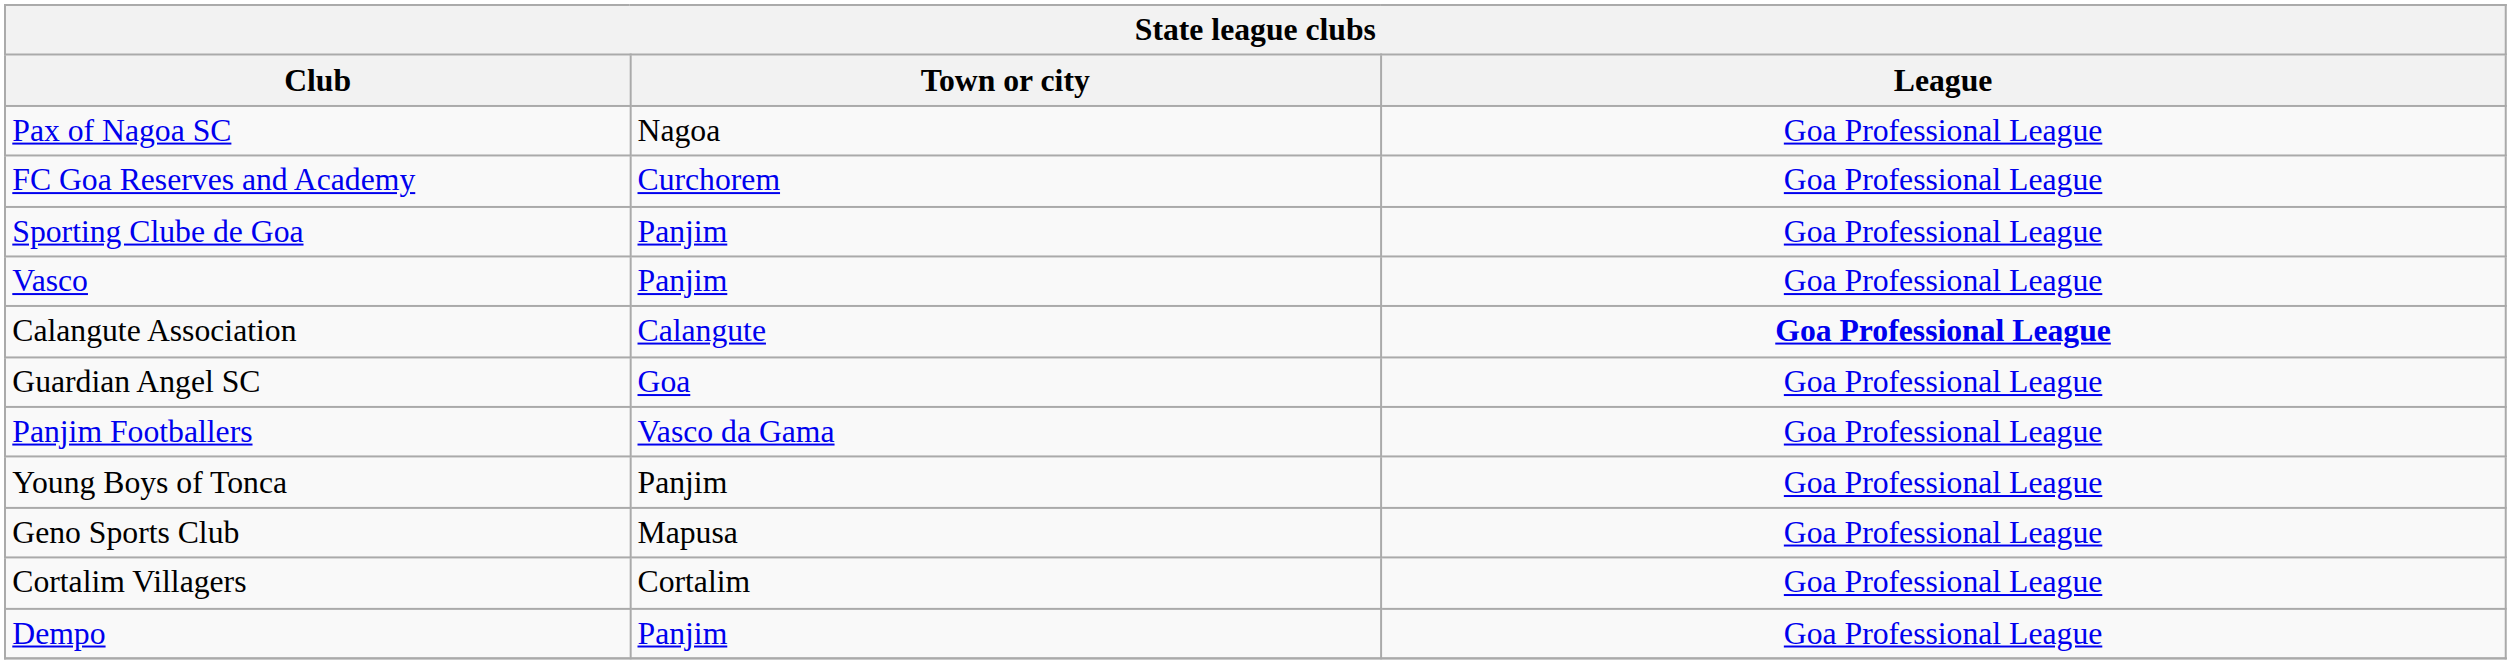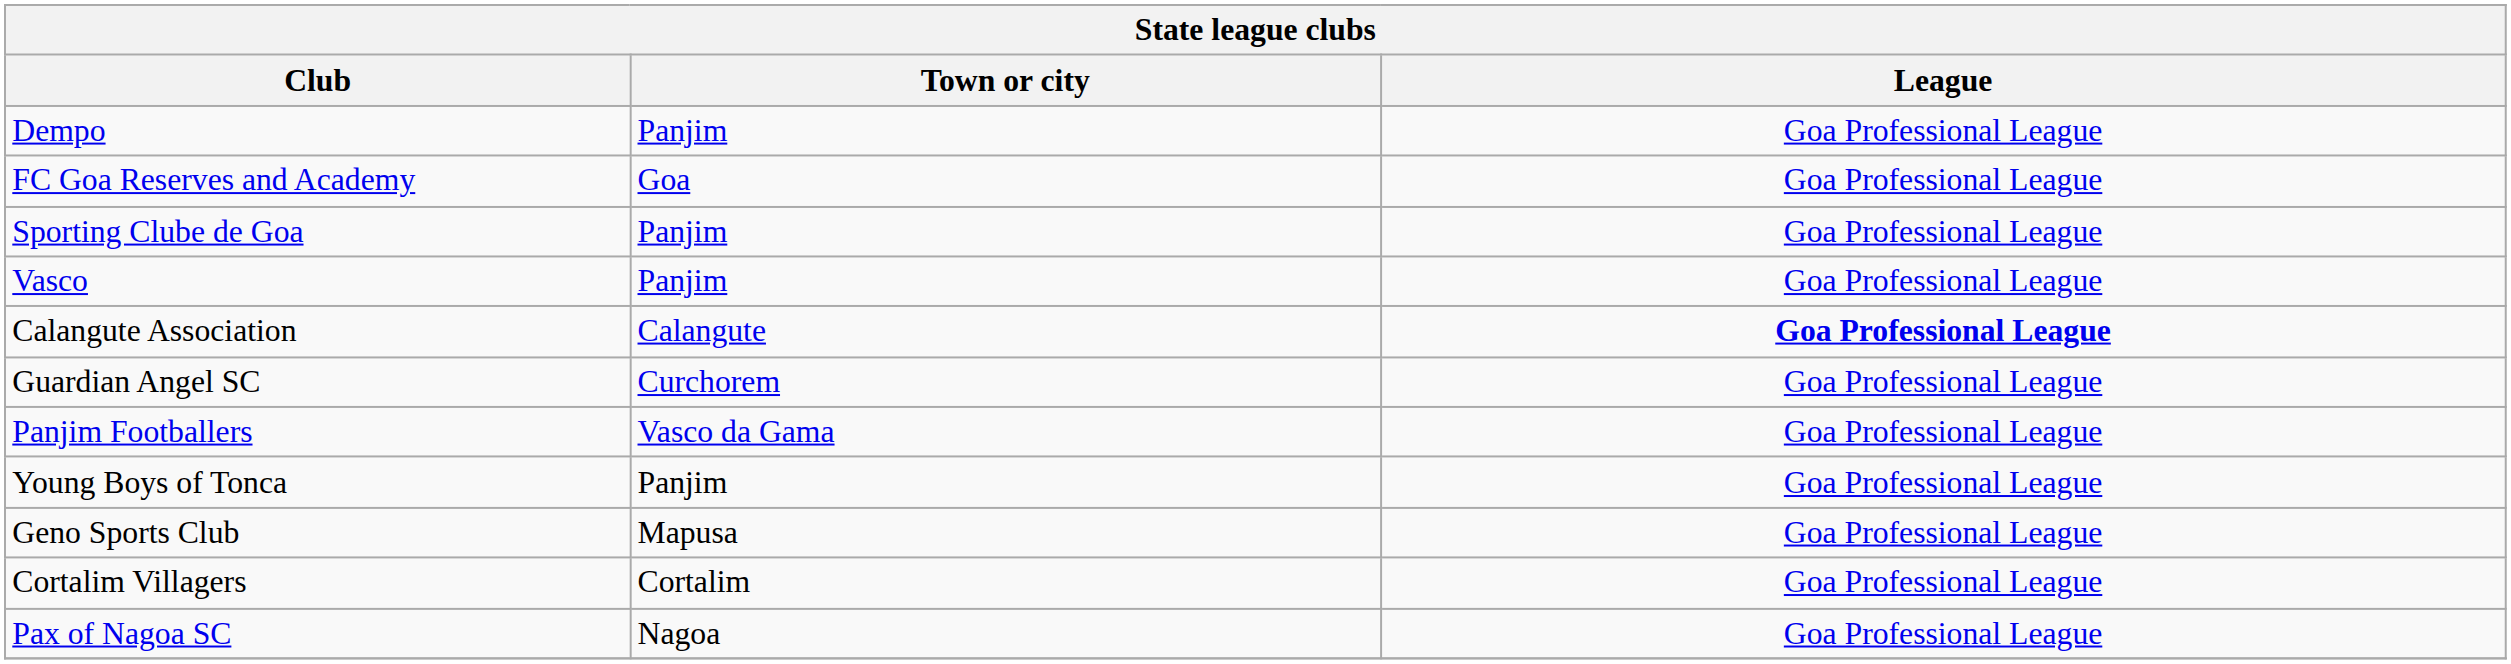rows swapped: Dempo <-> Pax of Nagoa SC
FC Goa Reserves and Academy | Town or city: Curchorem -> Goa
Guardian Angel SC | Town or city: Goa -> Curchorem
